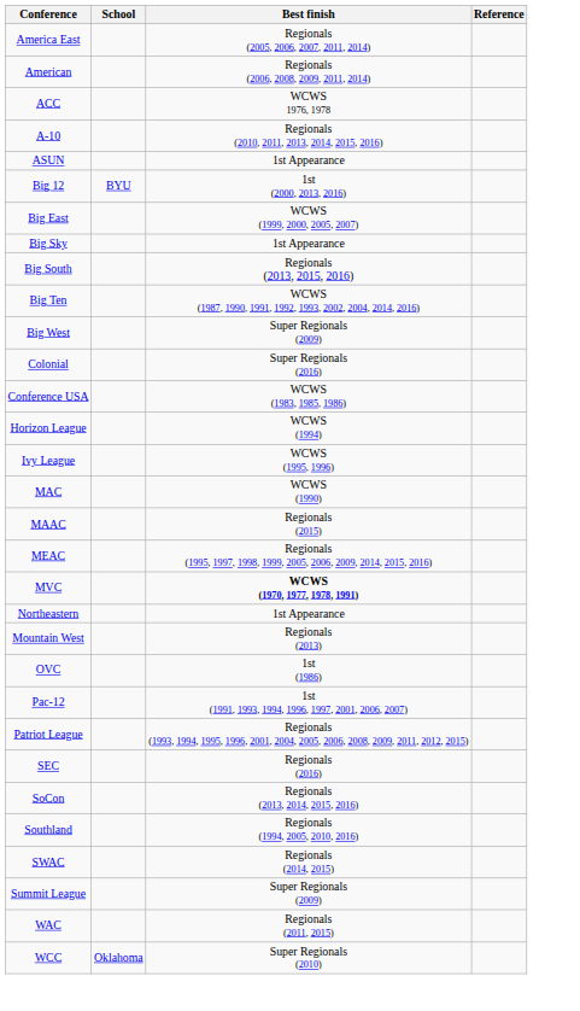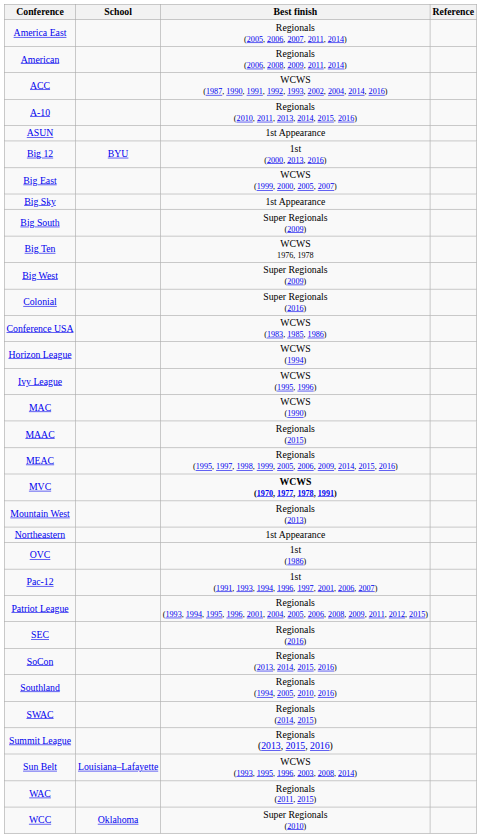ACC | Best finish: WCWS 1976, 1978 -> WCWS (1987, 1990, 1991, 1992, 1993, 2002, 2004, 2014, 2016)
Big South | Best finish: Regionals (2013, 2015, 2016) -> Super Regionals (2009)
Big Ten | Best finish: WCWS (1987, 1990, 1991, 1992, 1993, 2002, 2004, 2014, 2016) -> WCWS 1976, 1978
rows swapped: Mountain West <-> Northeastern
Summit League | Best finish: Super Regionals (2009) -> Regionals (2013, 2015, 2016)
+ row: Sun Belt | Louisiana–Lafayette | WCWS (1993, 1995, 1996, 2003, 2008, 2014)
